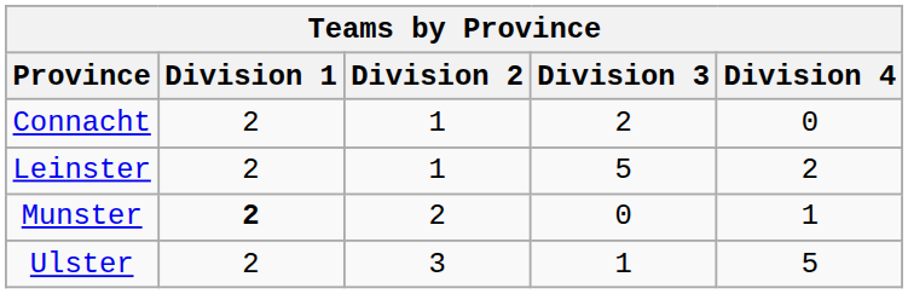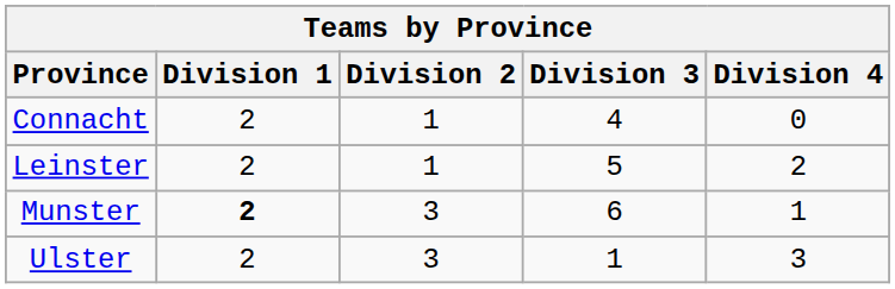Connacht | Division 3: 2 -> 4
Munster | Division 2: 2 -> 3
Munster | Division 3: 0 -> 6
Ulster | Division 4: 5 -> 3
